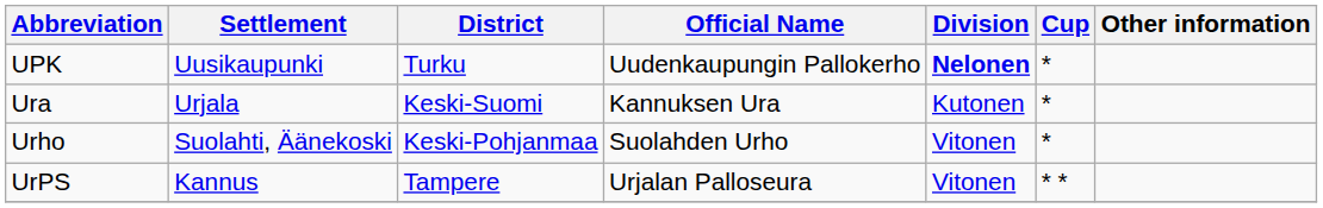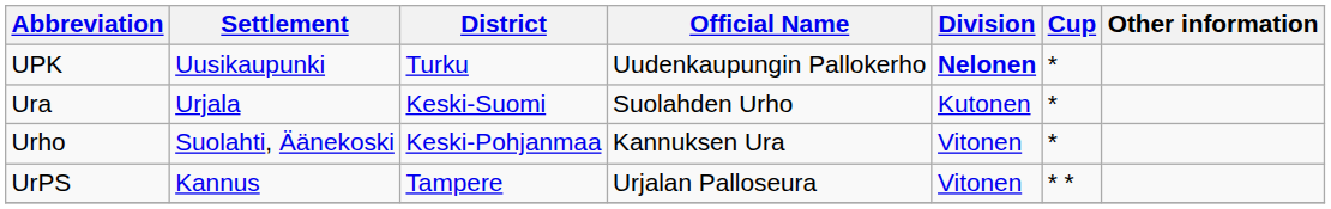Ura | Official Name: Kannuksen Ura -> Suolahden Urho
Urho | Official Name: Suolahden Urho -> Kannuksen Ura
